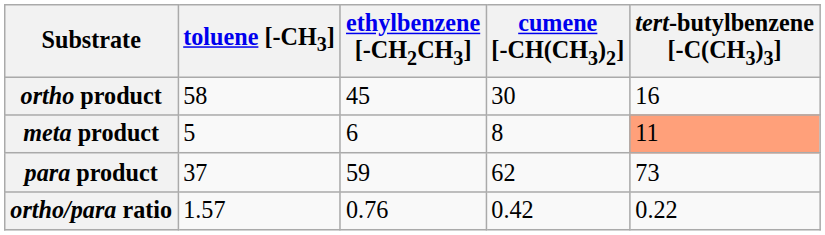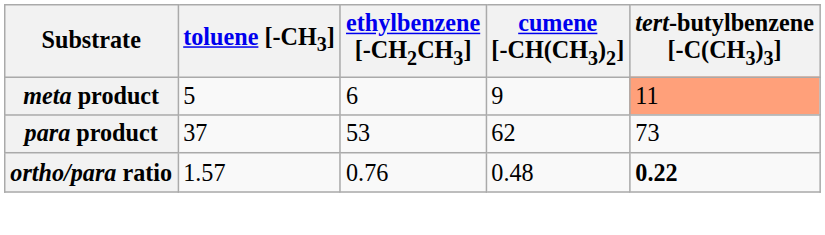- row: ortho product | 58 | 45 | 30 | 16
meta product | cumene [-CH(CH3)2]: 8 -> 9
para product | ethylbenzene [-CH2CH3]: 59 -> 53
ortho/para ratio | cumene [-CH(CH3)2]: 0.42 -> 0.48
ortho/para ratio | tert-butylbenzene [-C(CH3)3]: normal -> bold
